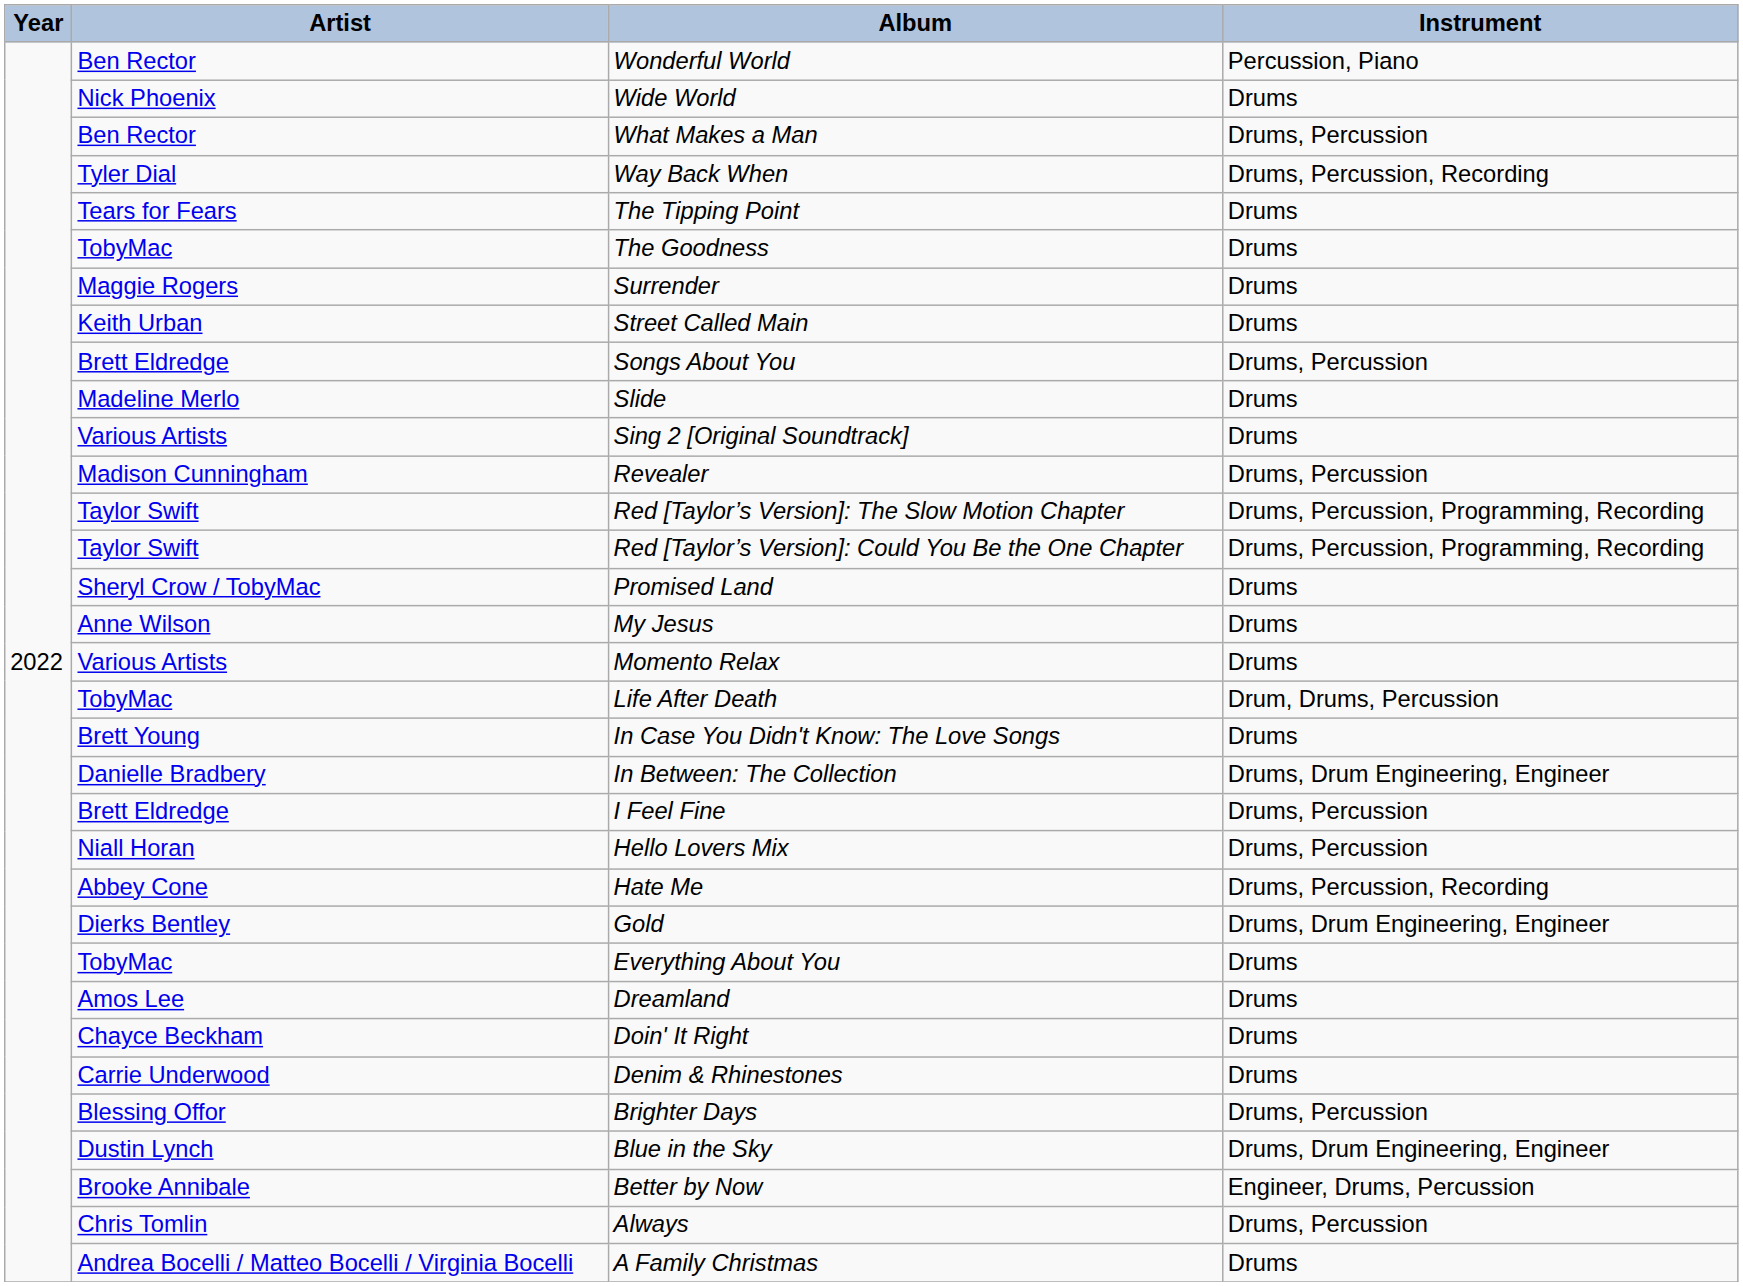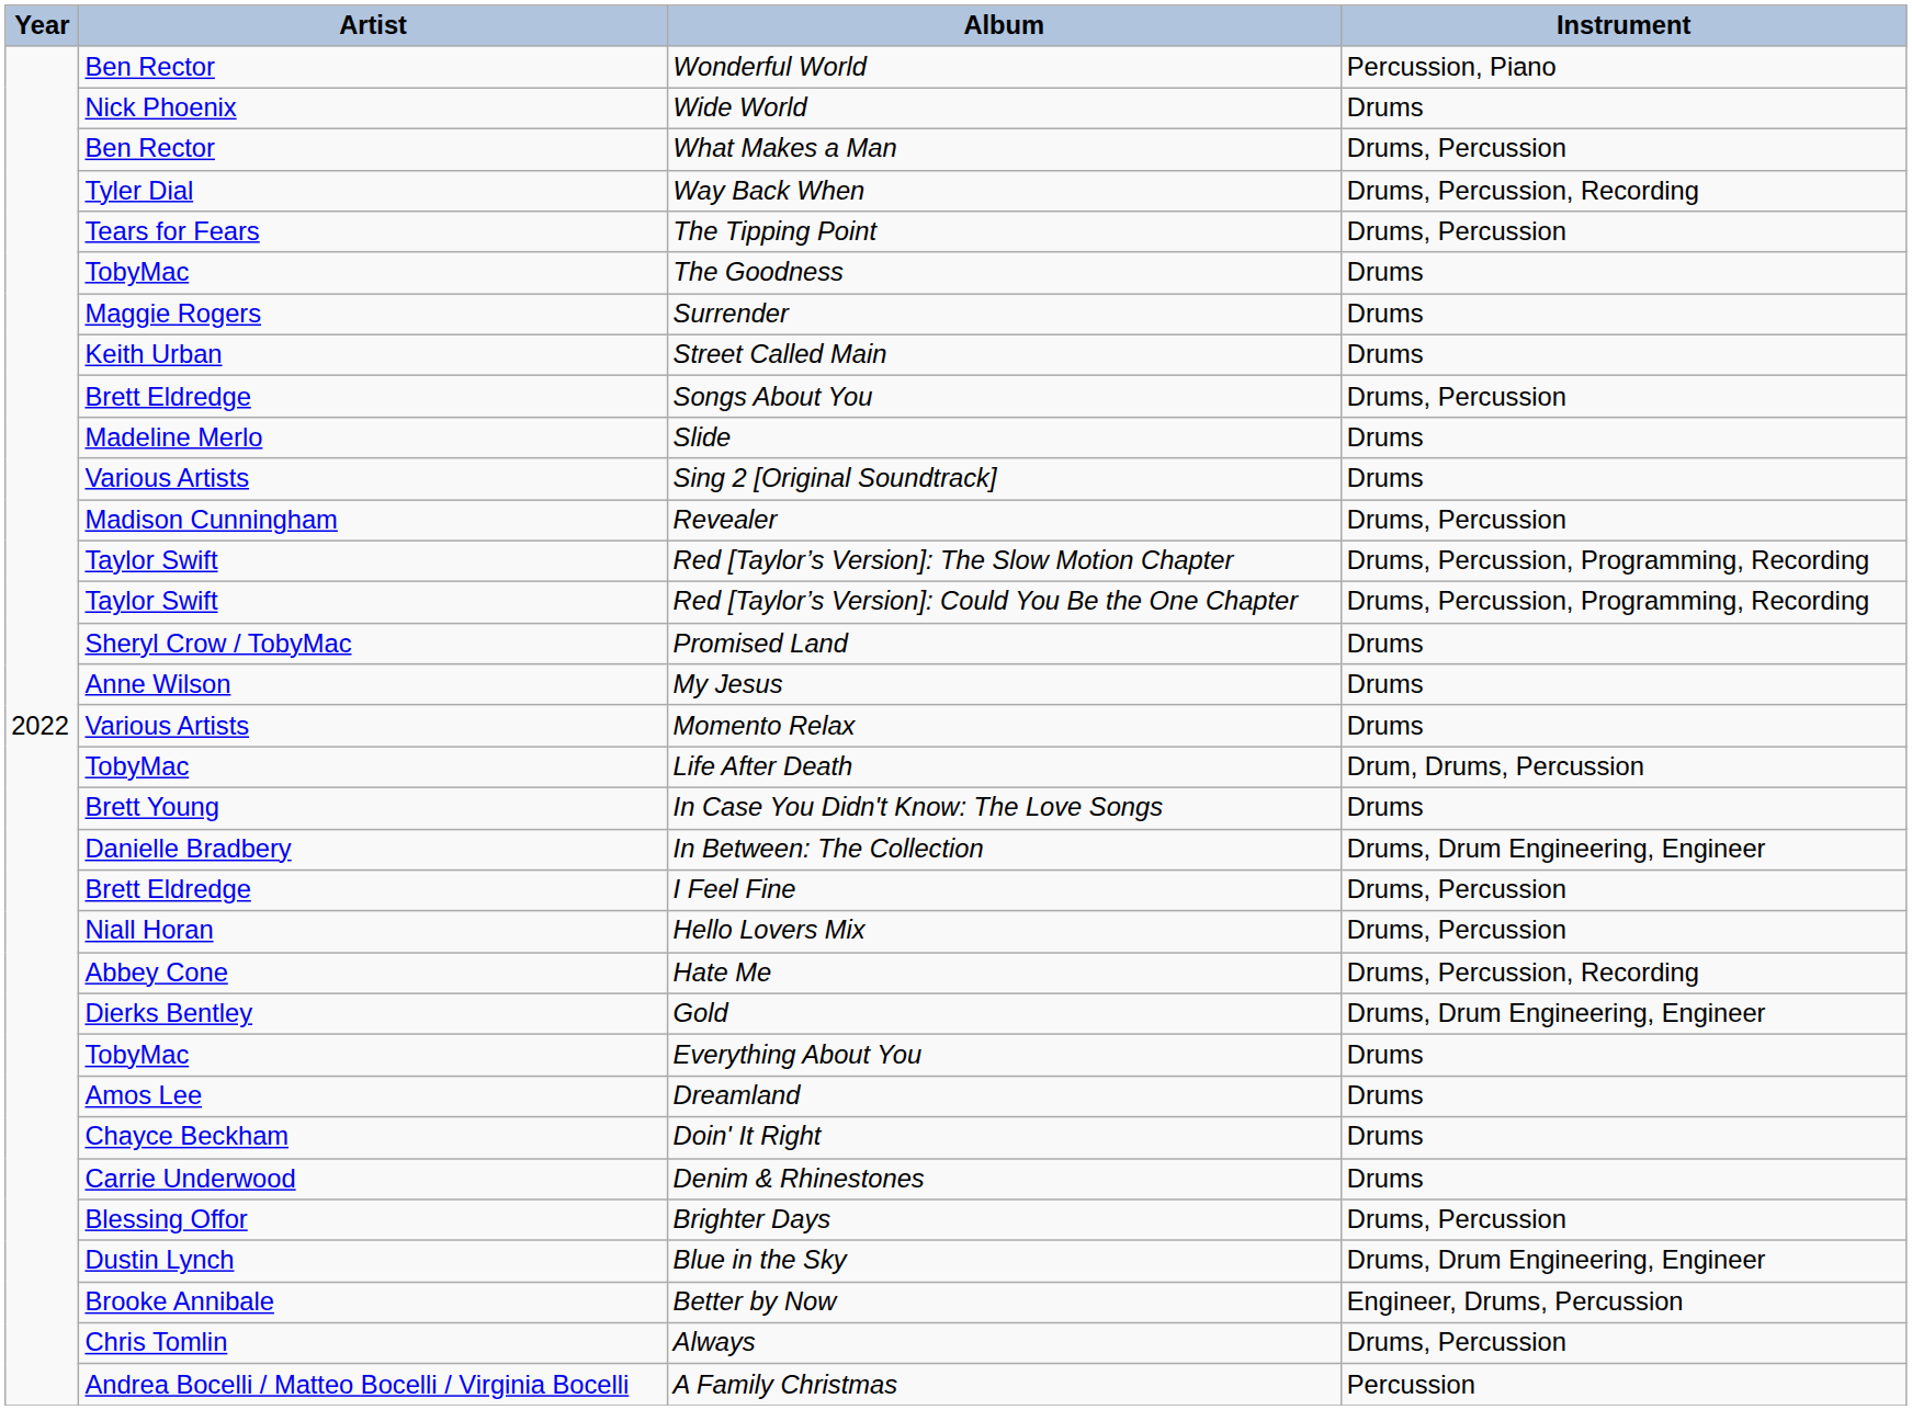The Tipping Point | Instrument: Drums -> Drums, Percussion
A Family Christmas | Instrument: Drums -> Percussion
